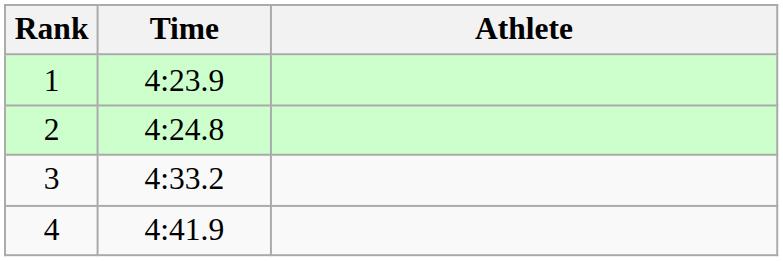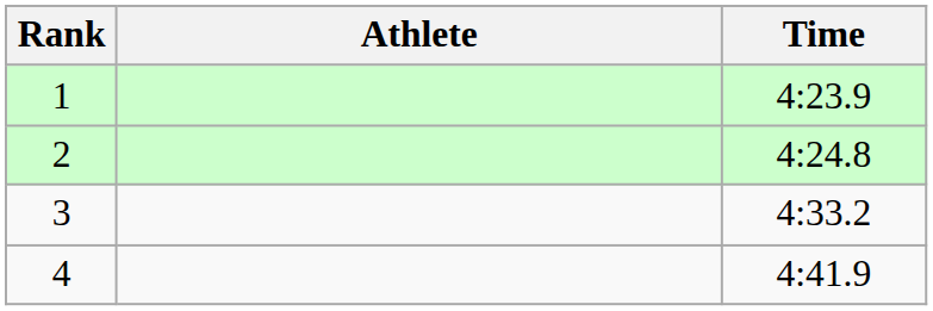columns swapped: Athlete <-> Time
